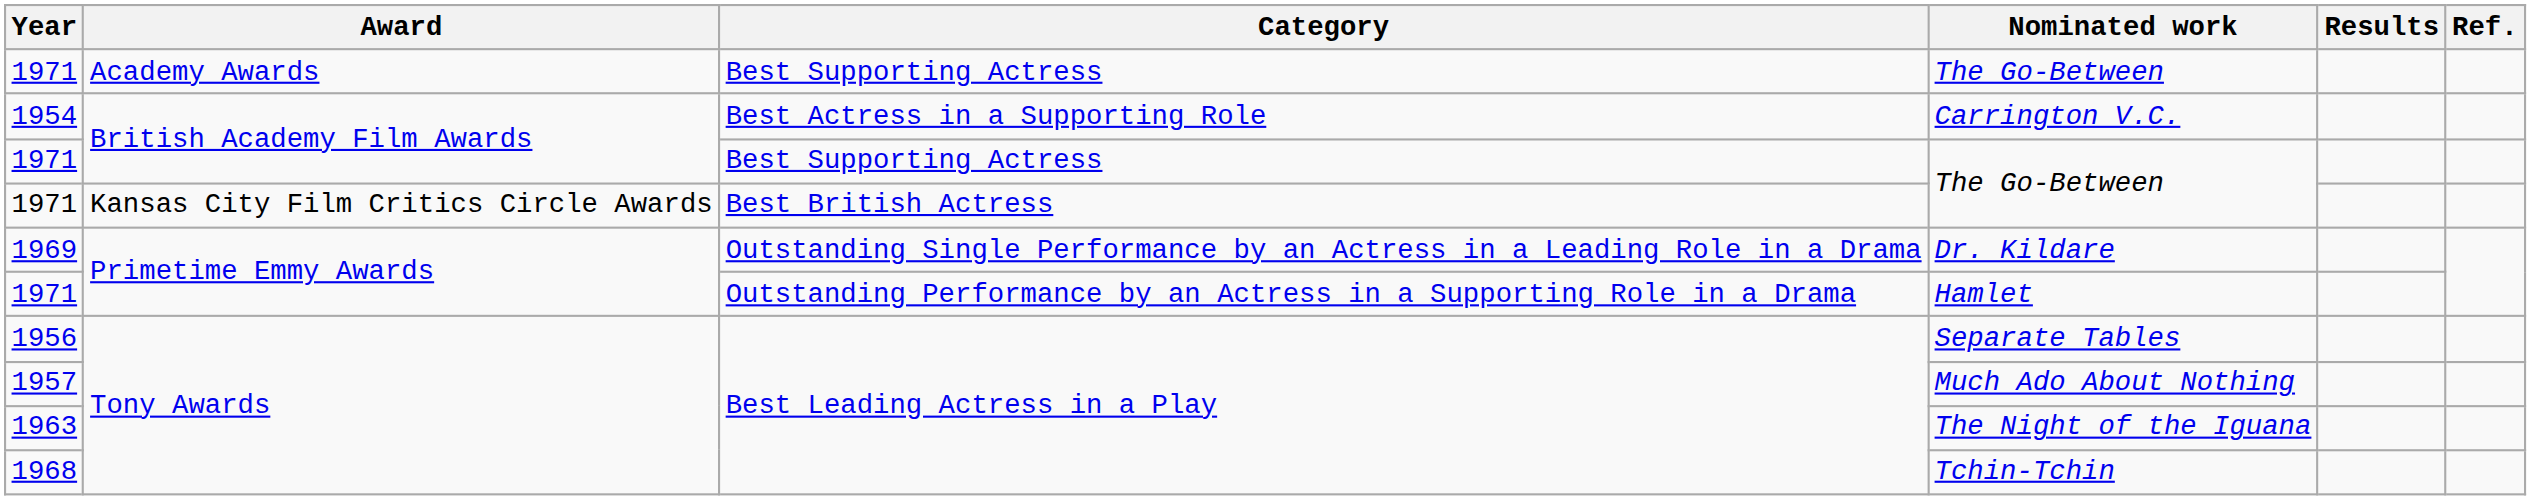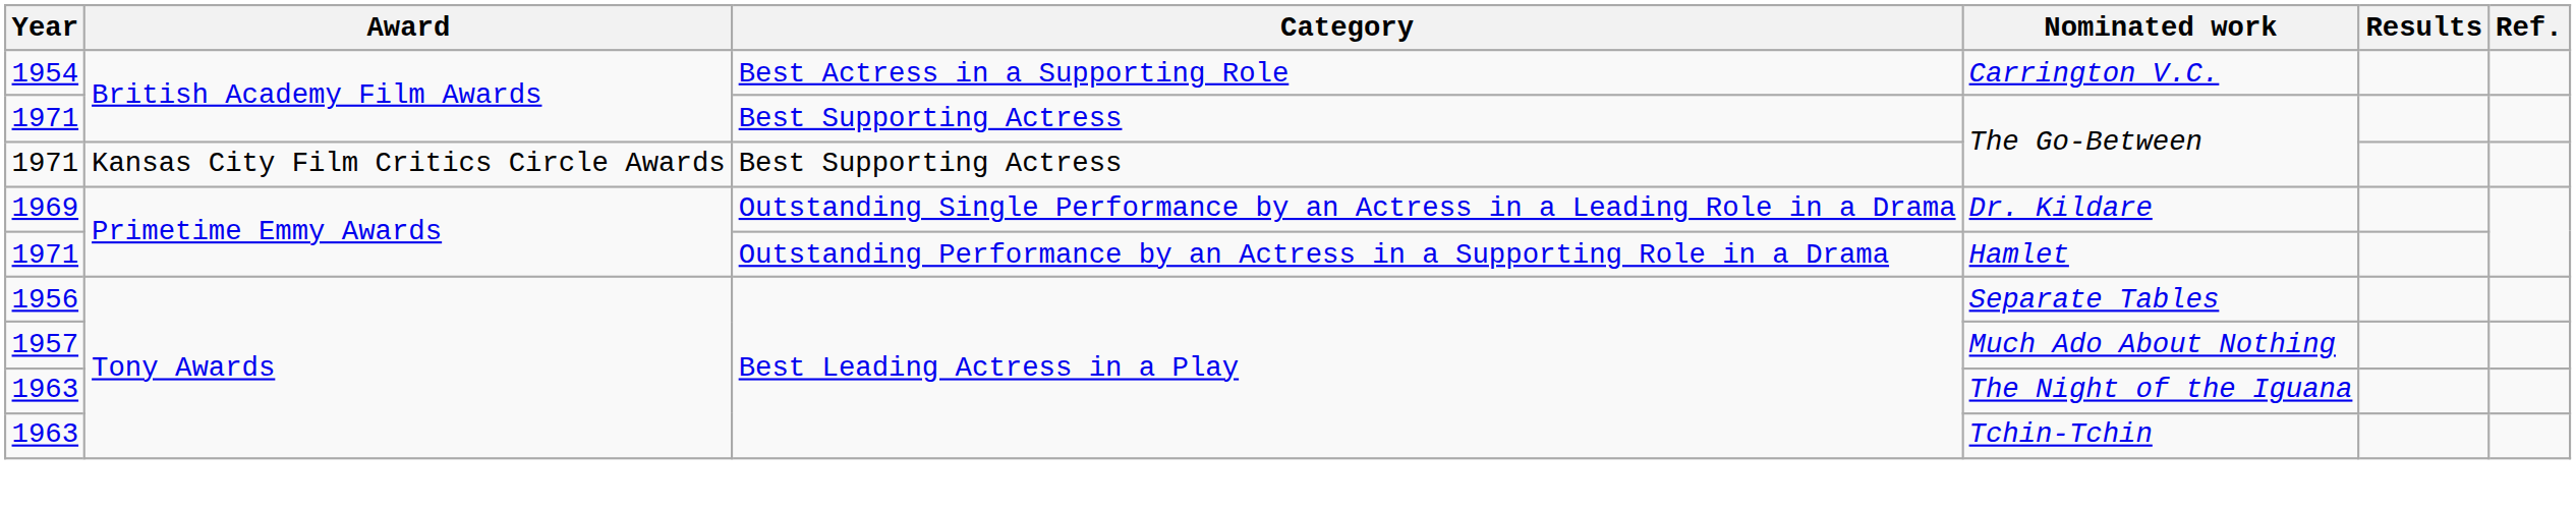- row: 1971 | Academy Awards | Best Supporting Actress | The Go-Between
Kansas City Film Critics Circle Awards / The Go-Between | Category: Best British Actress -> Best Supporting Actress
Tchin-Tchin | Year: 1968 -> 1963
